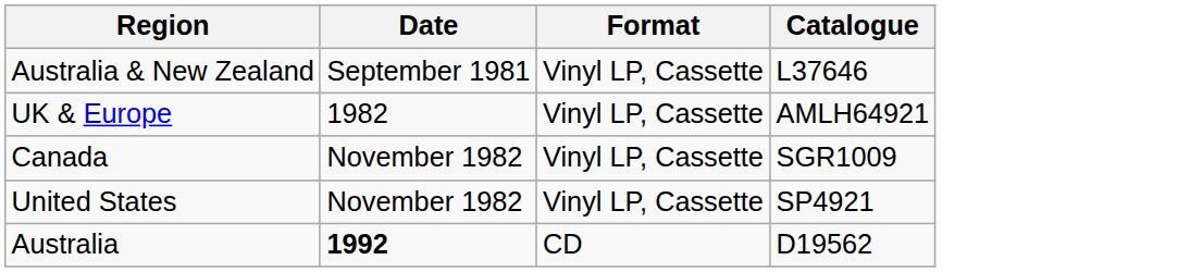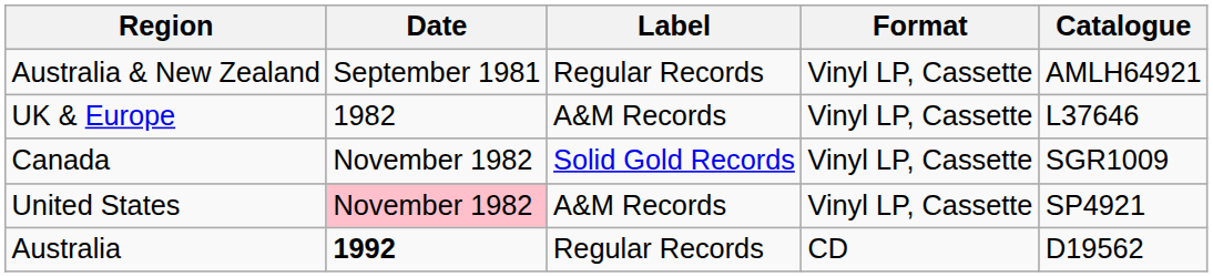+ column: Label | Regular Records | A&M Records | Solid Gold Records | A&M Records | Regular Records
Australia & New Zealand | Catalogue: L37646 -> AMLH64921
UK & Europe | Catalogue: AMLH64921 -> L37646
United States | Date: no background -> pink background
